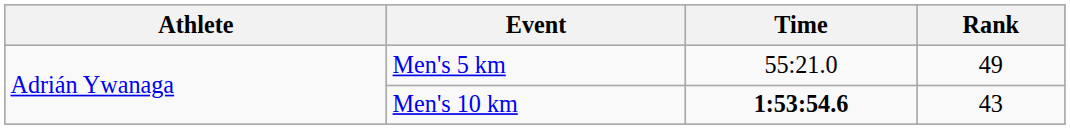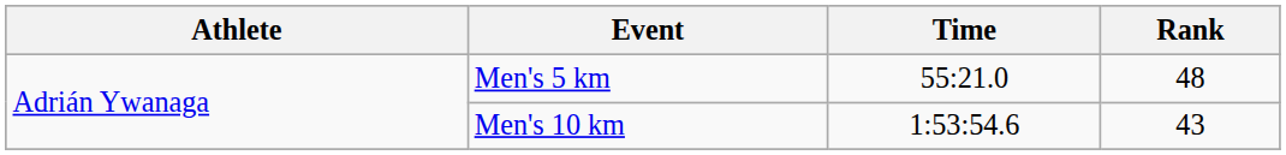Men's 5 km | Rank: 49 -> 48
Men's 10 km | Time: bold -> normal
